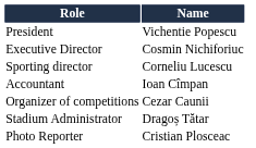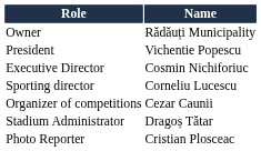+ row: Owner | Rădăuți Municipality
- row: Accountant | Ioan Cîmpan
